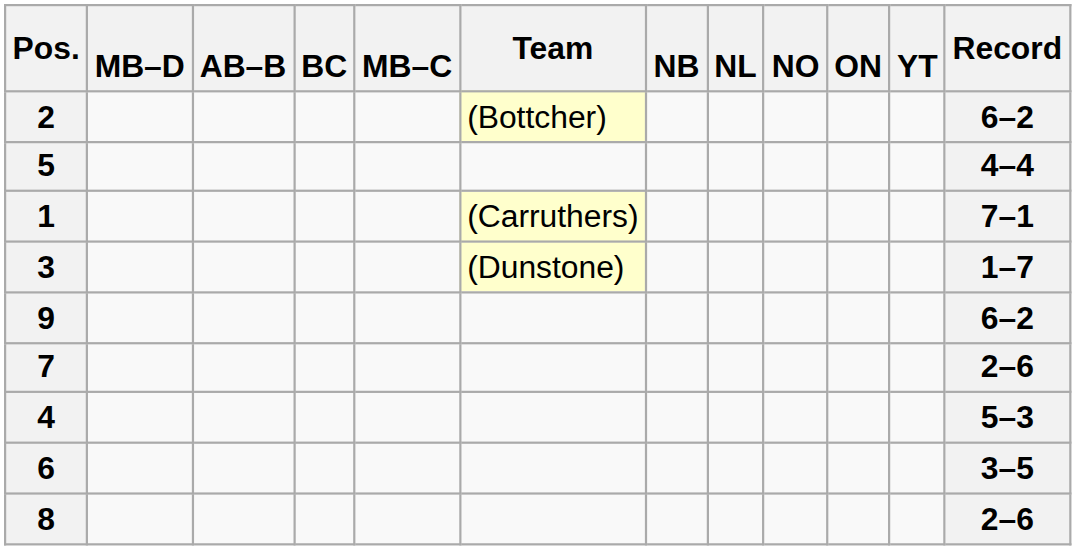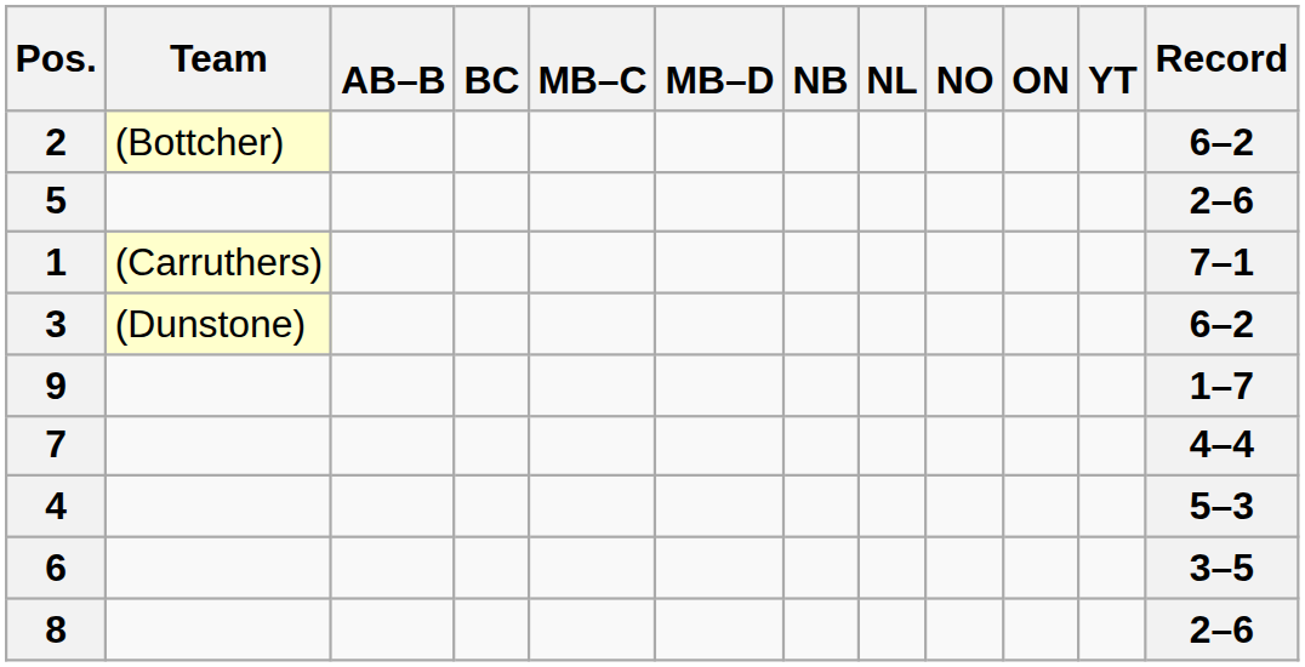columns swapped: Team <-> MB–D
5 | Record: 4–4 -> 2–6
3 | Record: 1–7 -> 6–2
9 | Record: 6–2 -> 1–7
7 | Record: 2–6 -> 4–4
